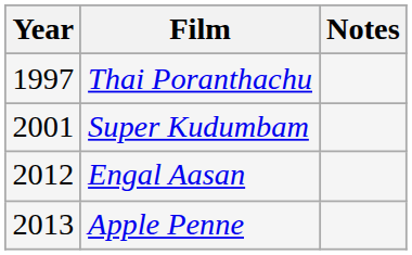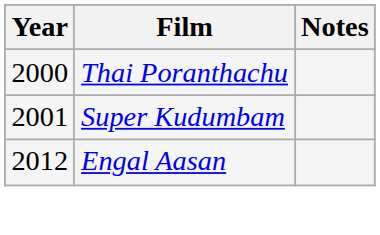Thai Poranthachu | Year: 1997 -> 2000
- row: 2013 | Apple Penne
